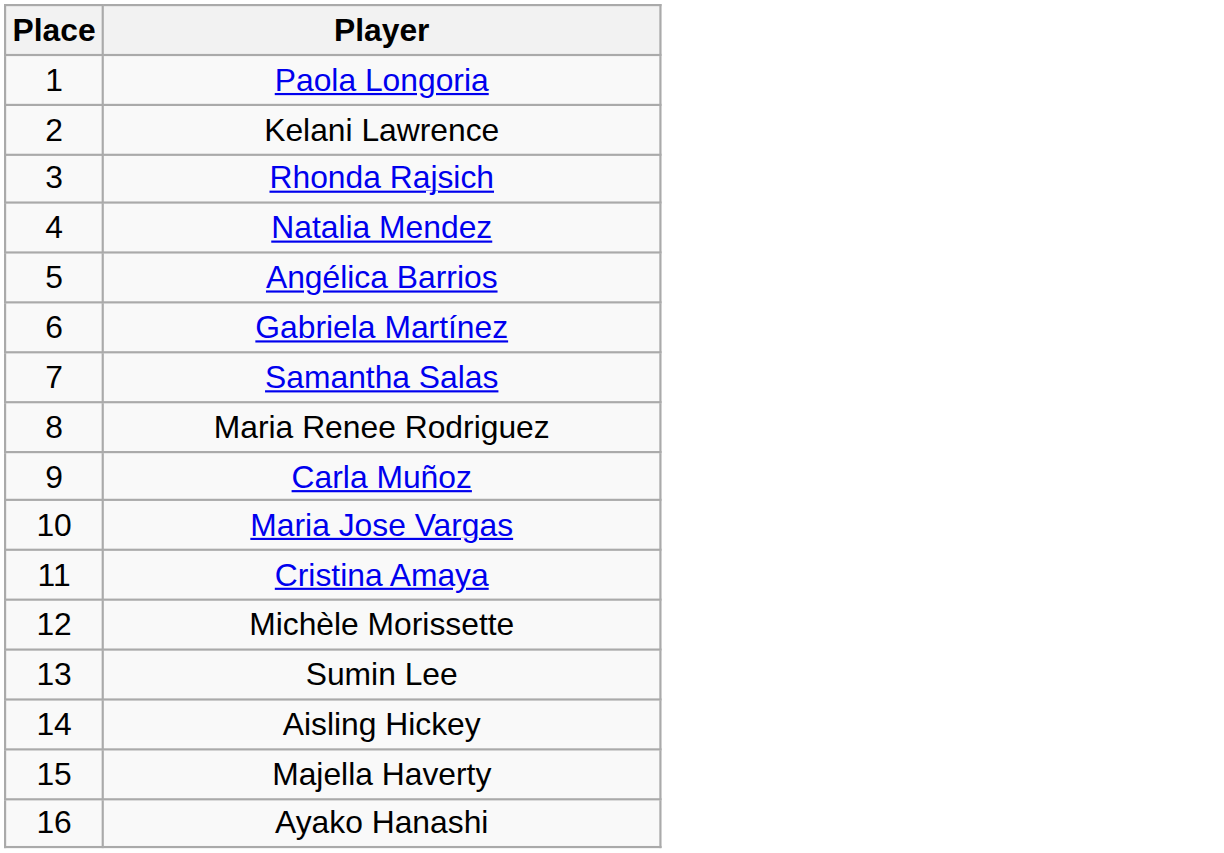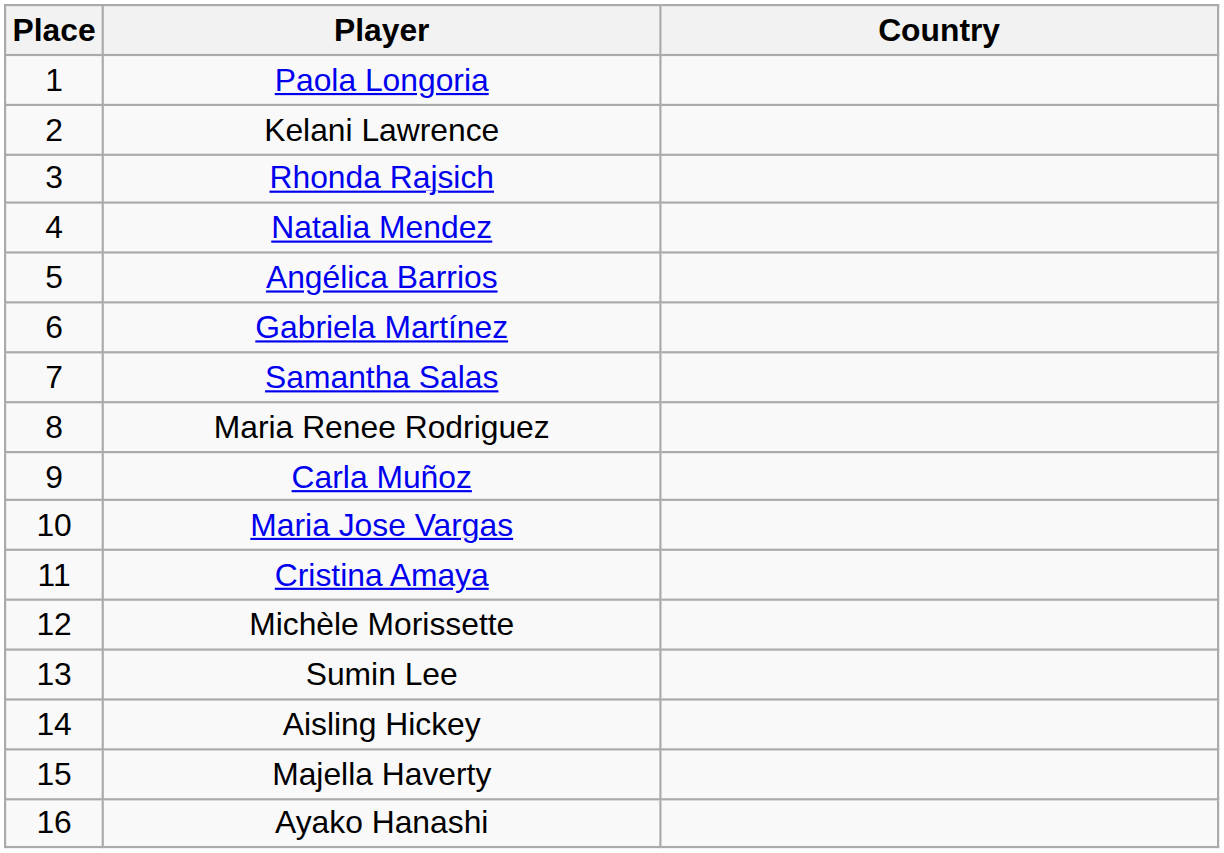+ column: Country
